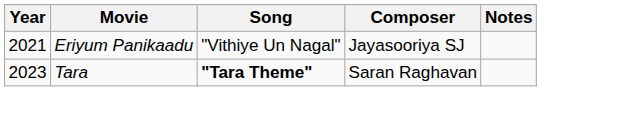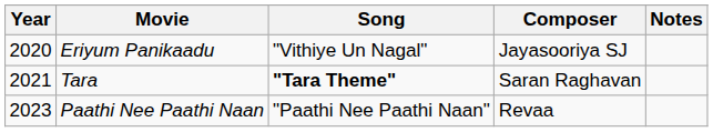Eriyum Panikaadu | Year: 2021 -> 2020
Tara | Year: 2023 -> 2021
+ row: 2023 | Paathi Nee Paathi Naan | "Paathi Nee Paathi Naan" | Revaa
